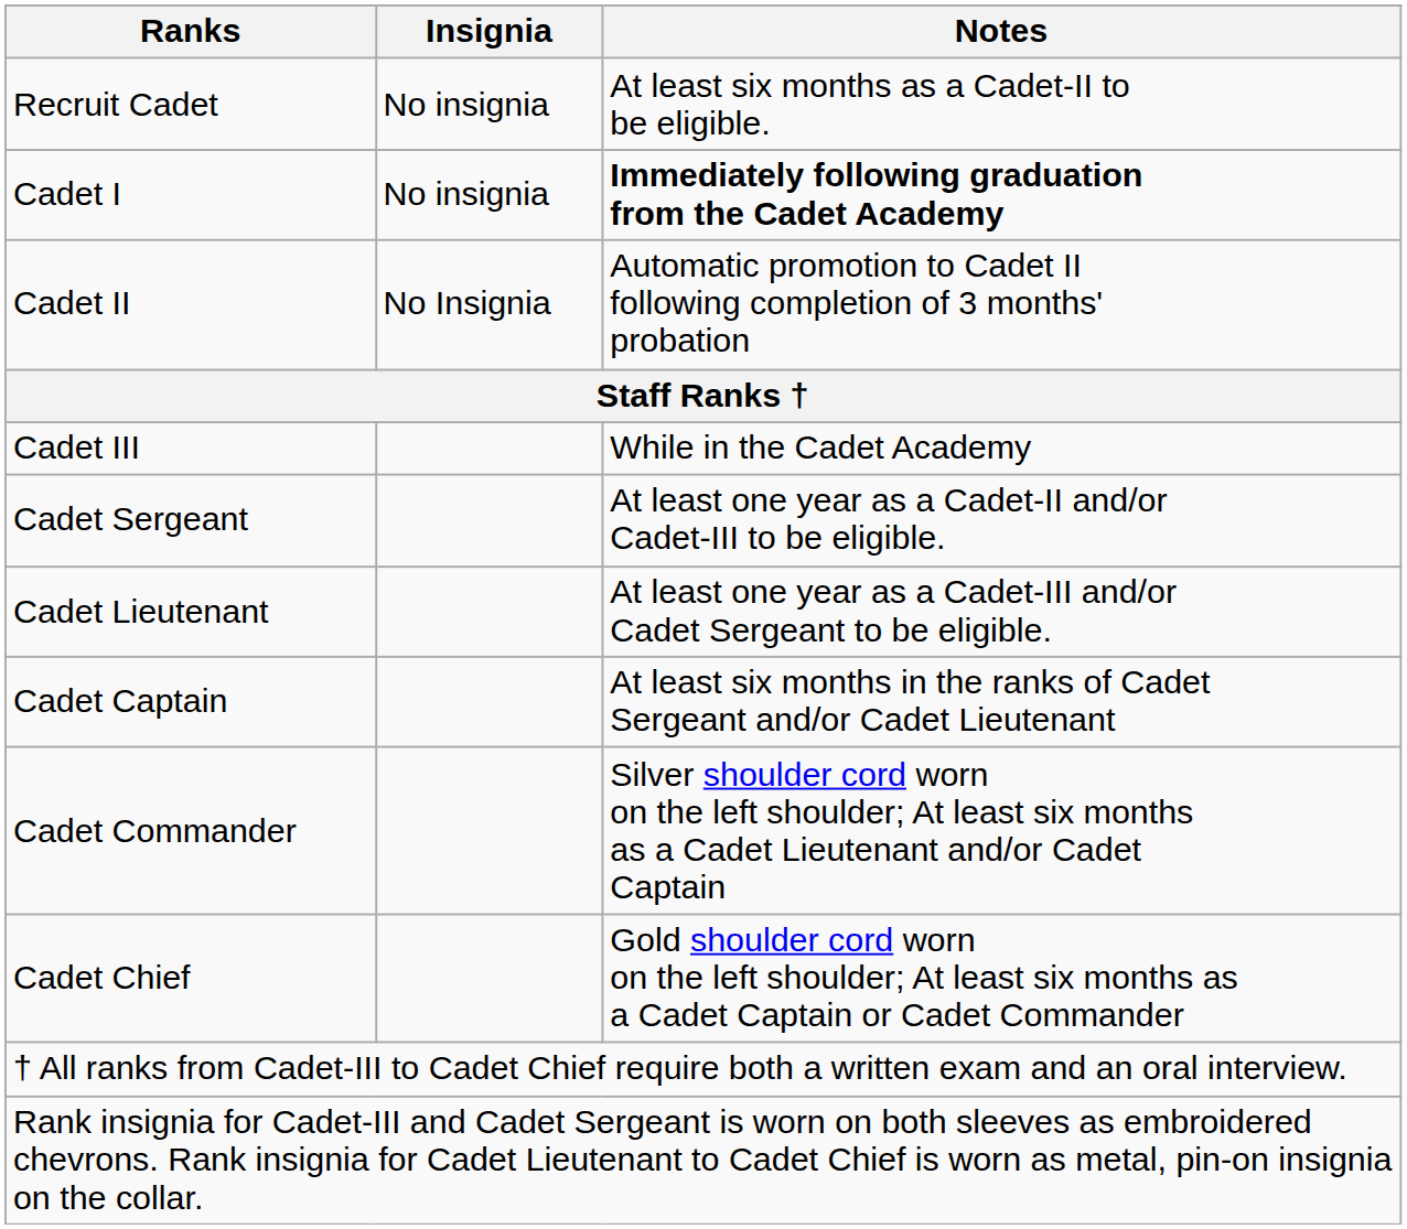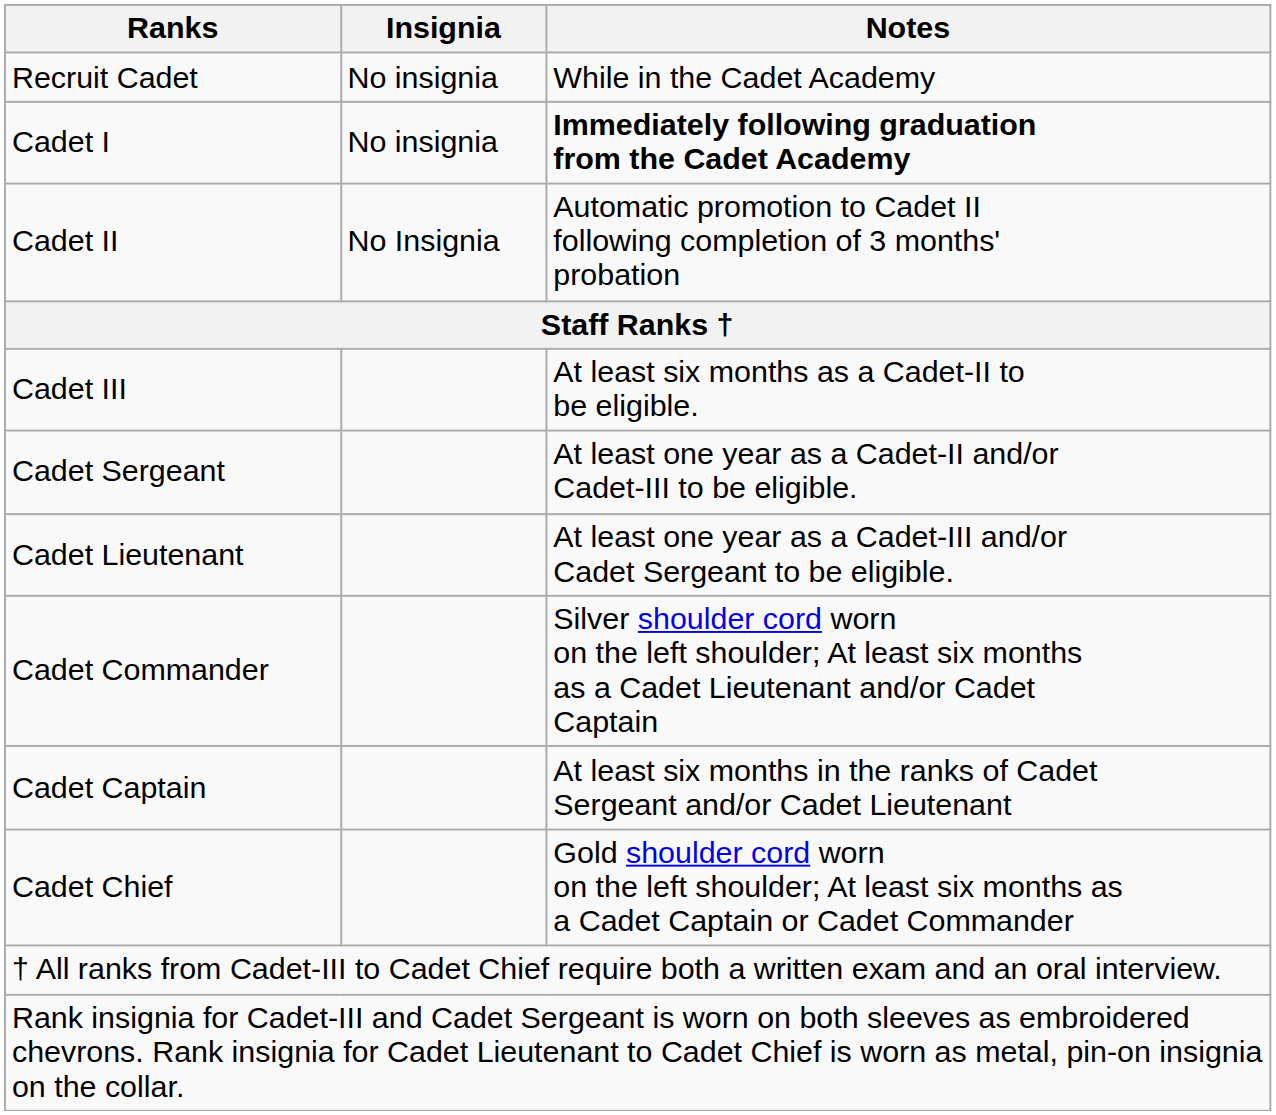Recruit Cadet | Notes: At least six months as a Cadet-II to be eligible. -> While in the Cadet Academy
Cadet III | Notes: While in the Cadet Academy -> At least six months as a Cadet-II to be eligible.
rows swapped: Cadet Captain <-> Cadet Commander
